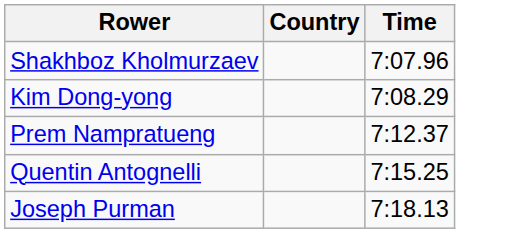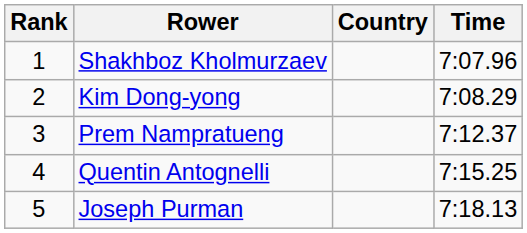+ column: Rank | 1 | 2 | 3 | 4 | 5
